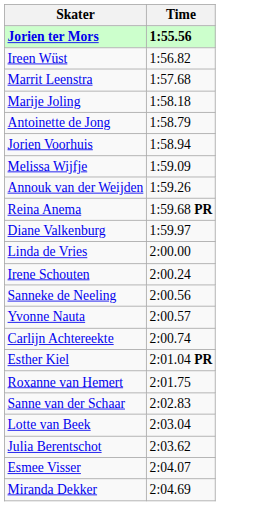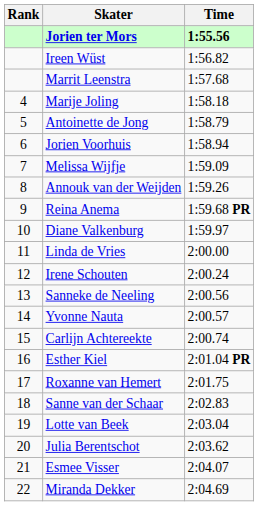+ column: Rank | 4 | 5 | 6 | 7 | 8 | 9 | 10 | 11 | 12 | 13 | 14 | 15 | 16 | 17 | 18 | 19 | 20 | 21 | 22
